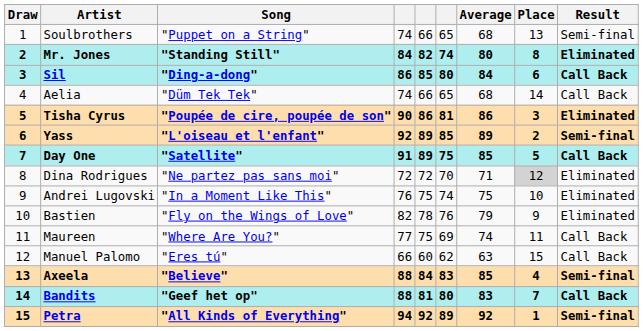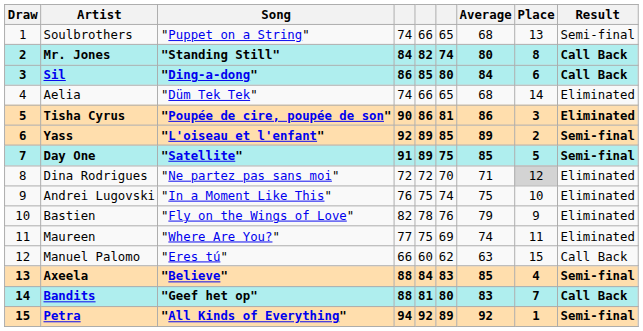Mr. Jones | Result: Eliminated -> Call Back
Aelia | Result: Call Back -> Eliminated
Day One | Result: Call Back -> Semi-final
Maureen | Result: Call Back -> Eliminated
